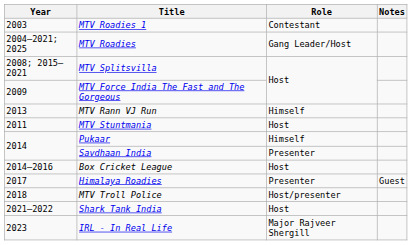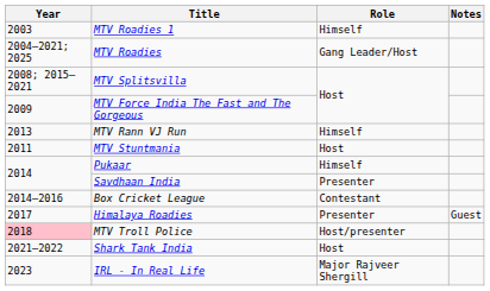MTV Roadies 1 | Role: Contestant -> Himself
Box Cricket League | Role: Host -> Contestant
MTV Troll Police | Year: no background -> pink background
